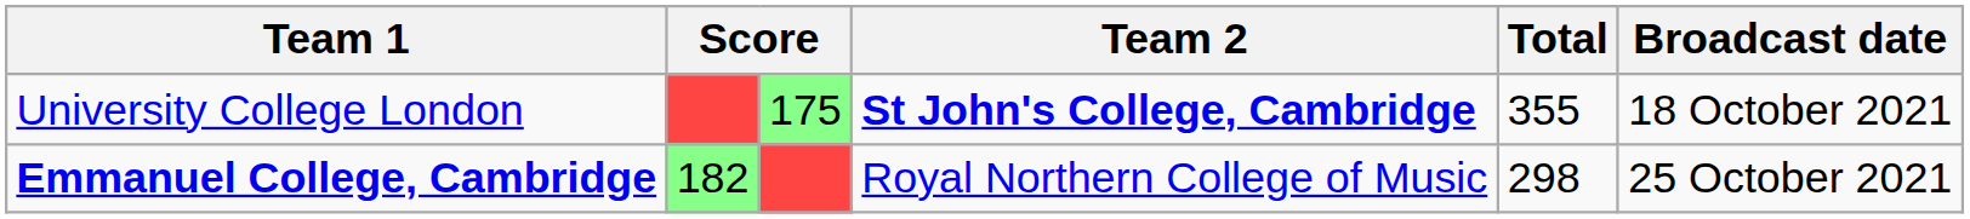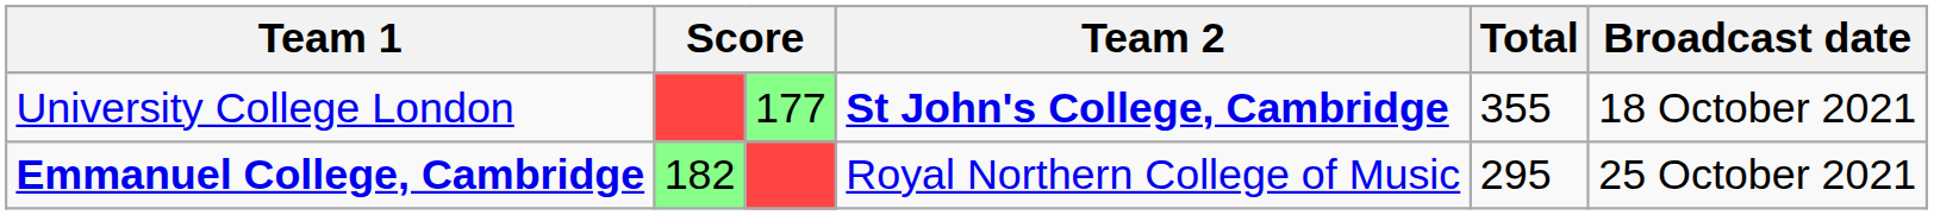University College London | column 3: 175 -> 177
Emmanuel College, Cambridge | Total: 298 -> 295
